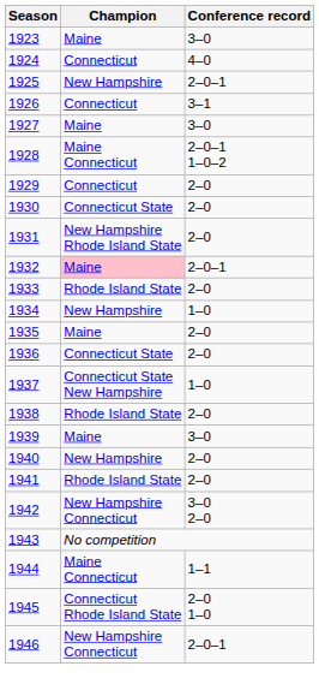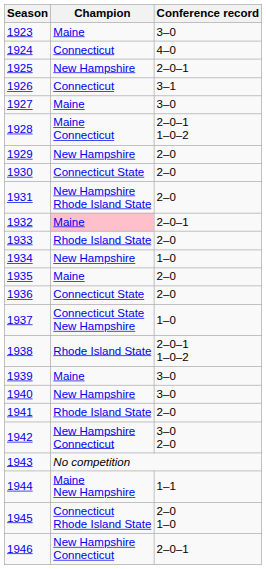1929 | Champion: Connecticut -> New Hampshire
1938 | Conference record: 2–0 -> 2–0–1 1–0–2
1940 | Conference record: 2–0 -> 3–0
1944 | Champion: Maine Connecticut -> Maine New Hampshire
